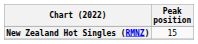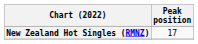New Zealand Hot Singles (RMNZ) | Peak position: 15 -> 17
